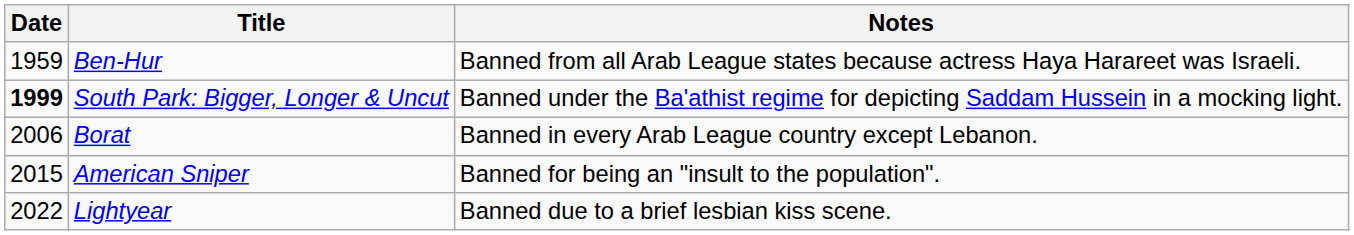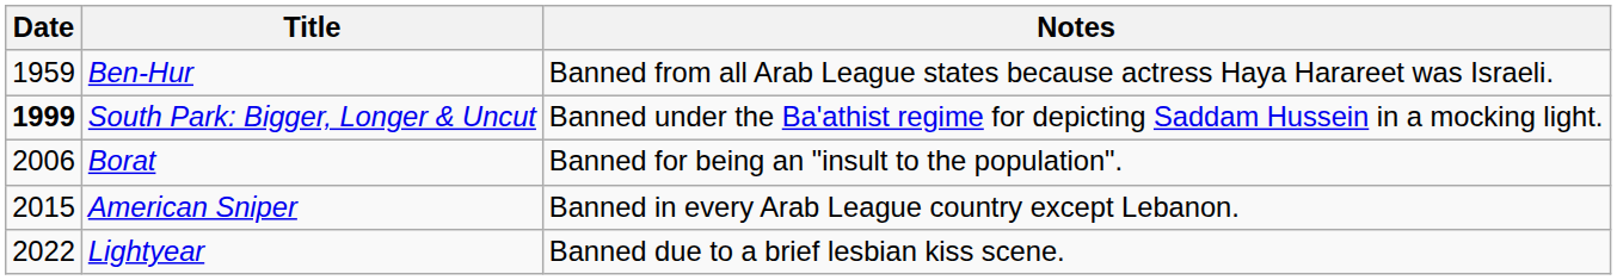Borat | Notes: Banned in every Arab League country except Lebanon. -> Banned for being an "insult to the population".
American Sniper | Notes: Banned for being an "insult to the population". -> Banned in every Arab League country except Lebanon.
